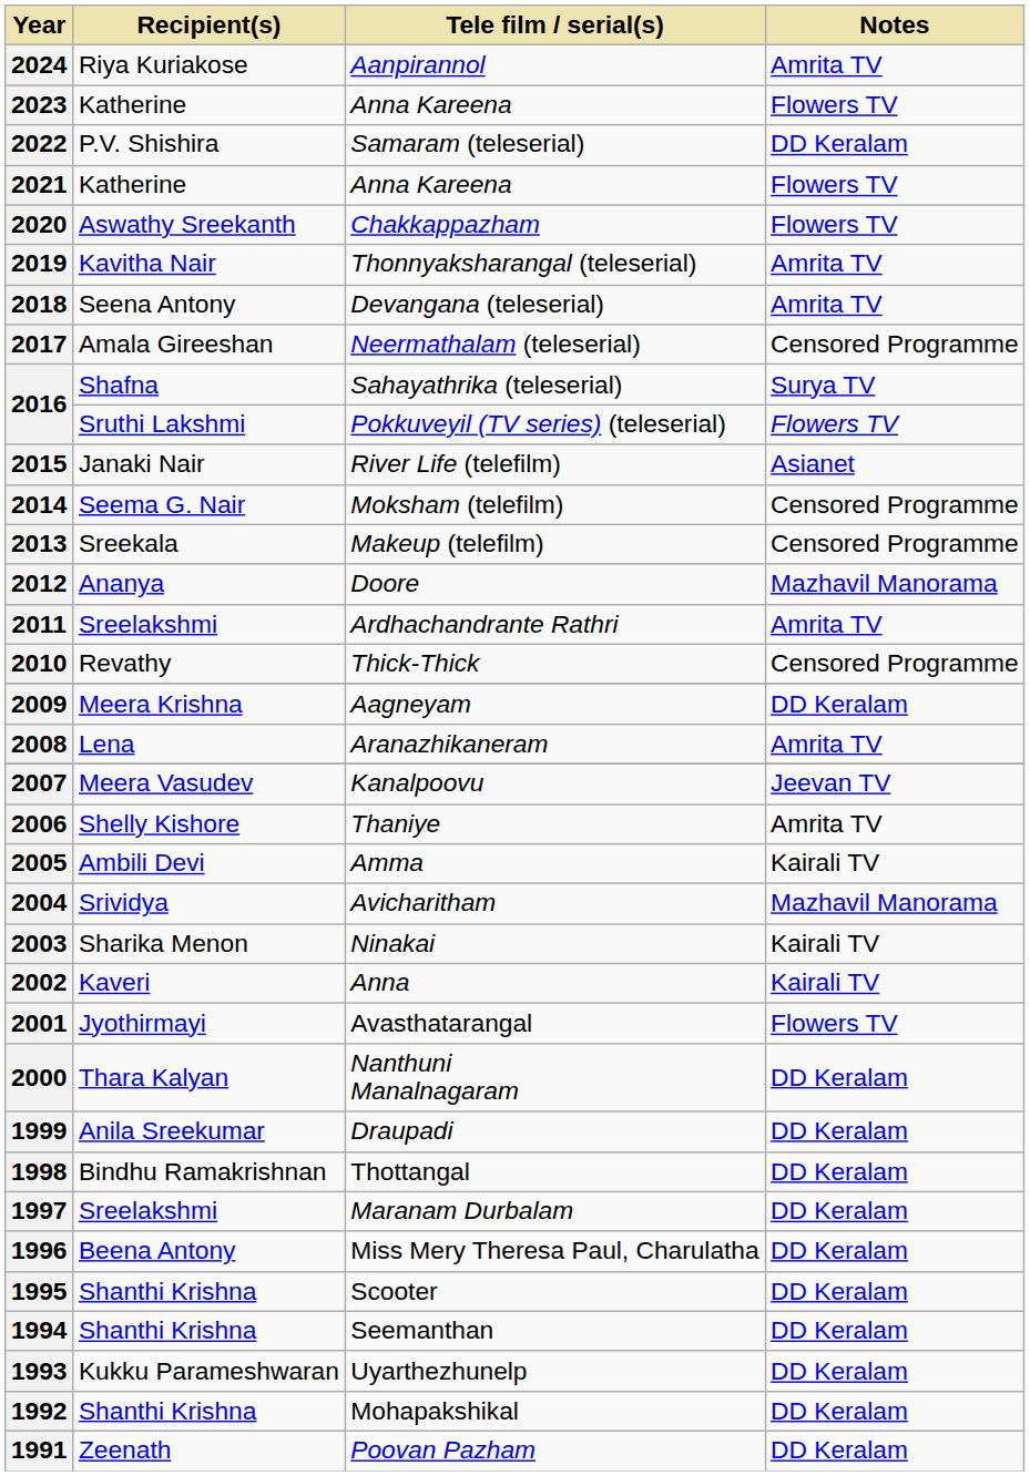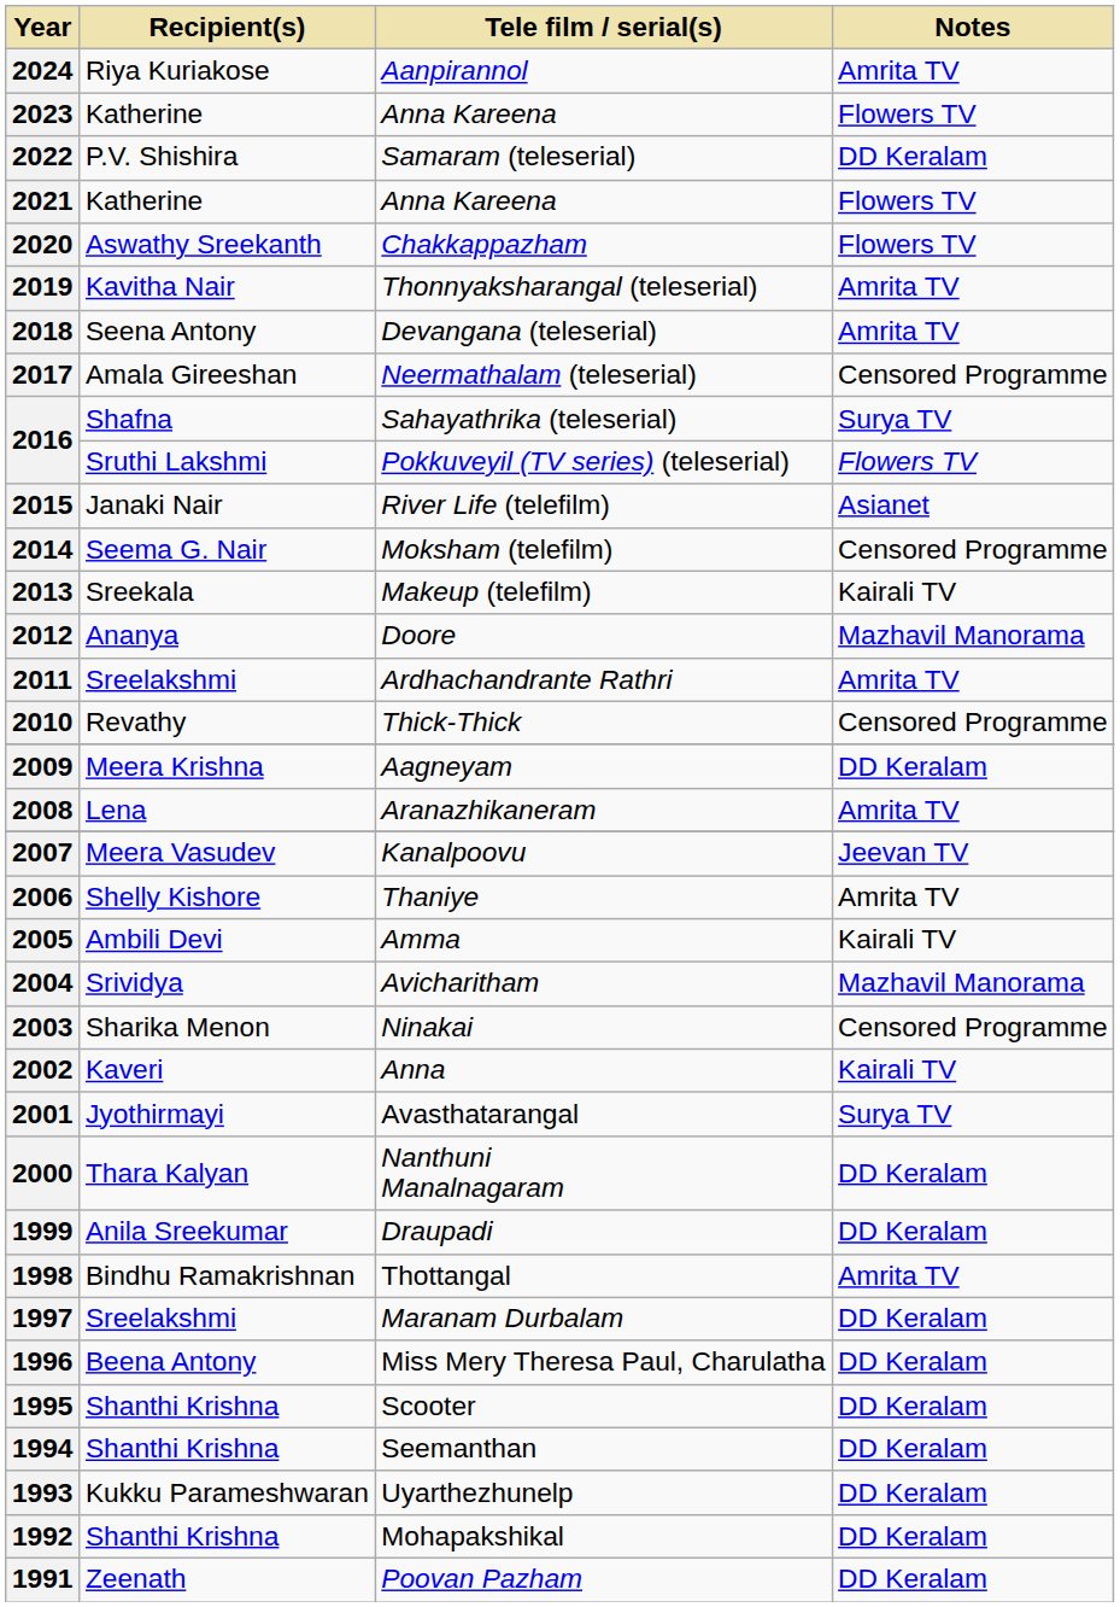2013 | Notes: Censored Programme -> Kairali TV
2003 | Notes: Kairali TV -> Censored Programme
2001 | Notes: Flowers TV -> Surya TV
1998 | Notes: DD Keralam -> Amrita TV
